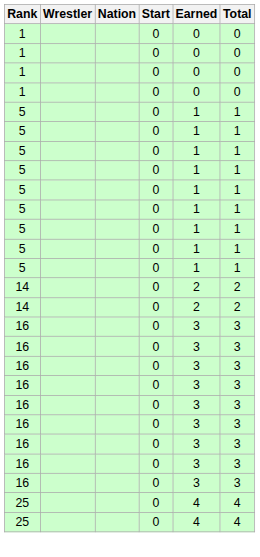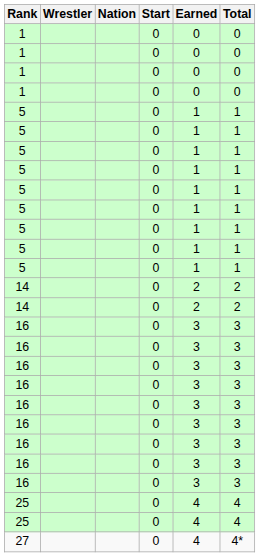+ row: 27 | 0 | 4 | 4*
